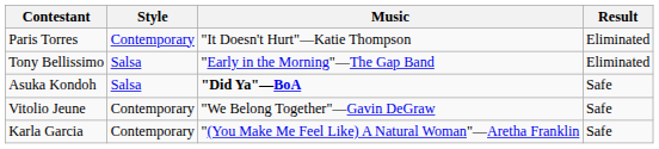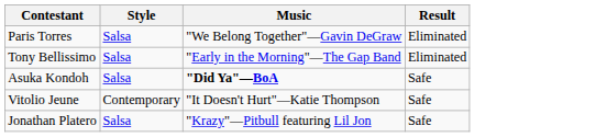Paris Torres | Style: Contemporary -> Salsa
Paris Torres | Music: "It Doesn't Hurt"—Katie Thompson -> "We Belong Together"—Gavin DeGraw
Vitolio Jeune | Music: "We Belong Together"—Gavin DeGraw -> "It Doesn't Hurt"—Katie Thompson
- row: Karla Garcia | Contemporary | "(You Make Me Feel Like) A Natural Woman"—Aretha Franklin | Safe
+ row: Jonathan Platero | Salsa | "Krazy"—Pitbull featuring Lil Jon | Safe
